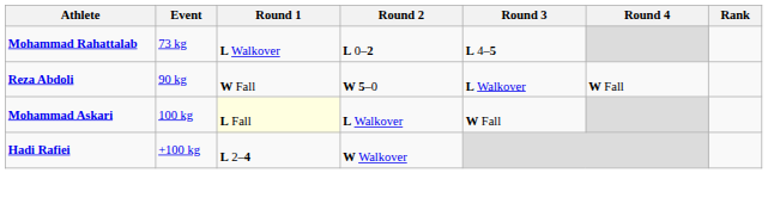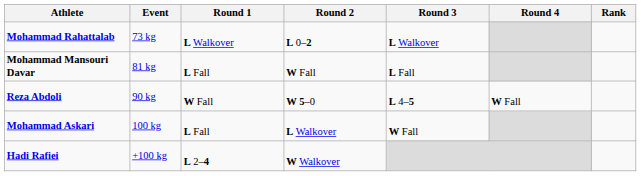Mohammad Rahattalab | Round 3: L 4–5 -> L Walkover
+ row: Mohammad Mansouri Davar | 81 kg | L Fall | W Fall | L Fall
Reza Abdoli | Round 3: L Walkover -> L 4–5
Mohammad Askari | Round 1: lightyellow background -> no background
